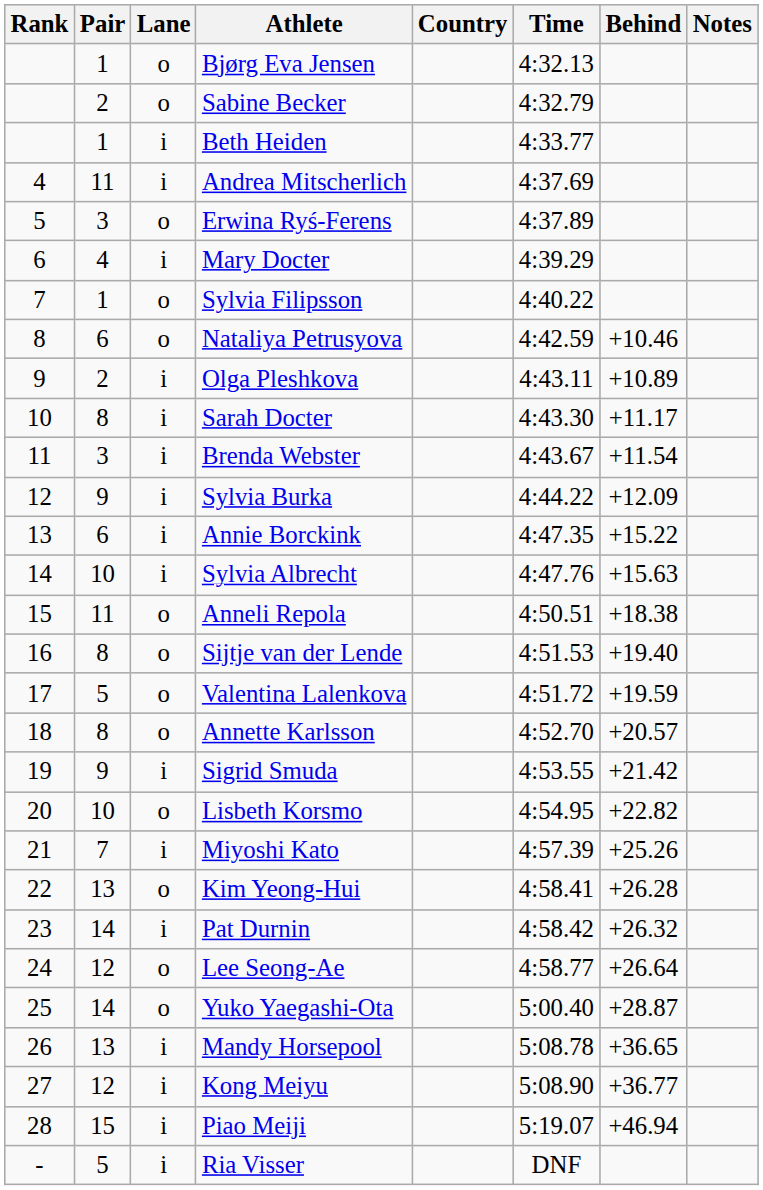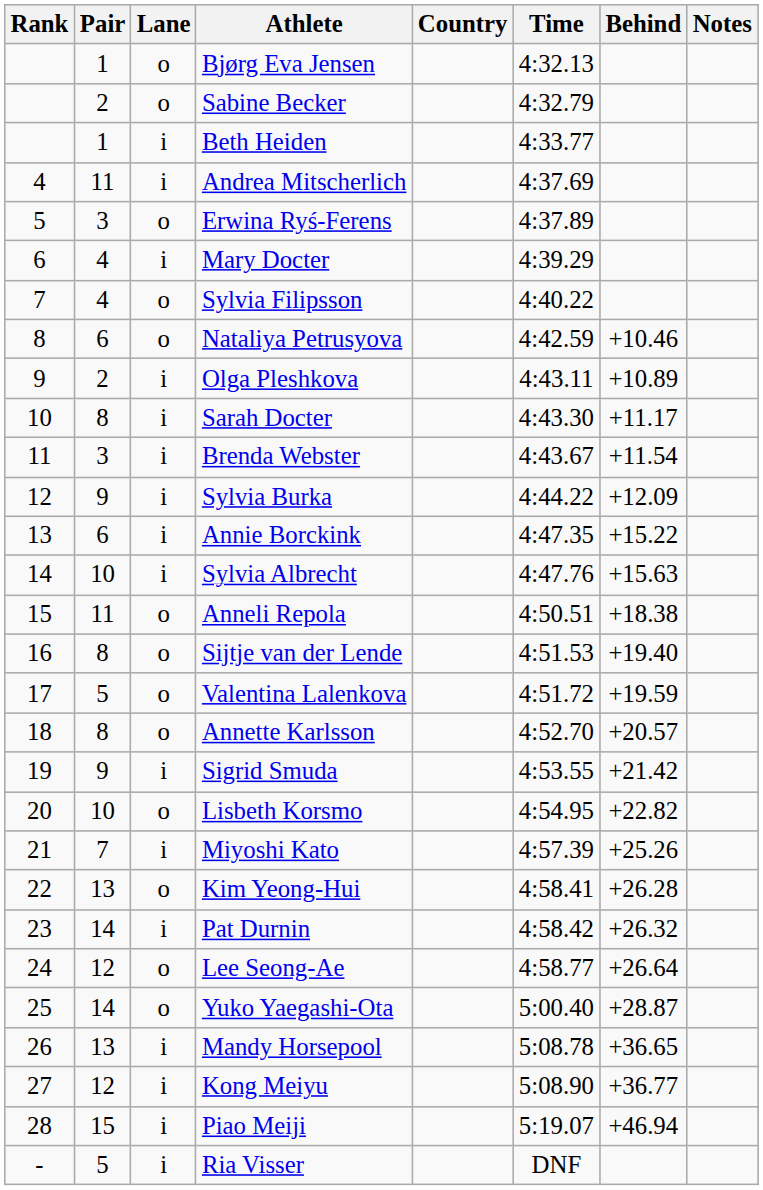Sylvia Filipsson | Pair: 1 -> 4
